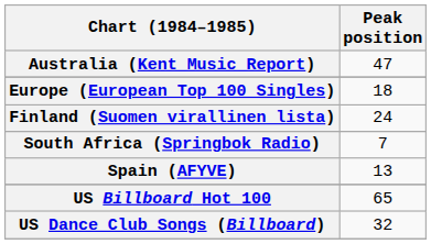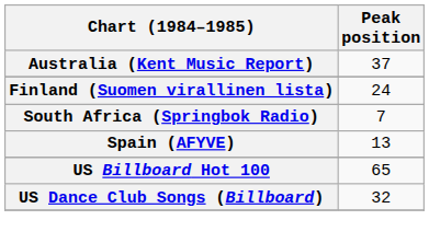Australia (Kent Music Report) | Peak position: 47 -> 37
- row: Europe (European Top 100 Singles) | 18
